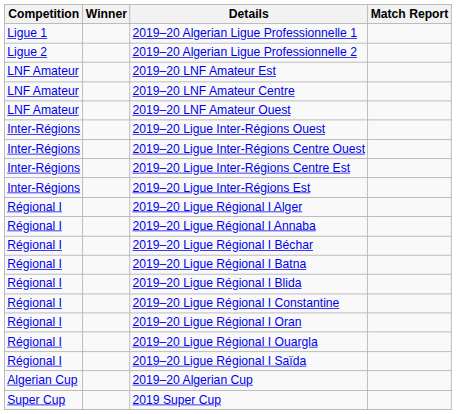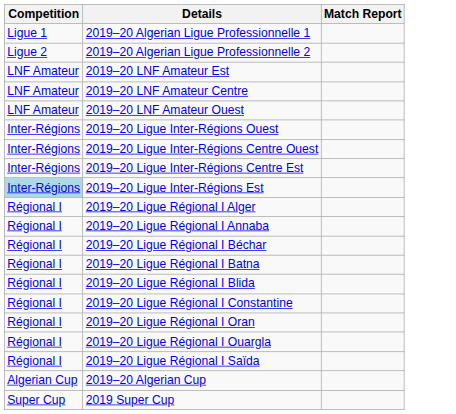- column: Winner
2019–20 Ligue Inter-Régions Est | Competition: no background -> lightblue background
